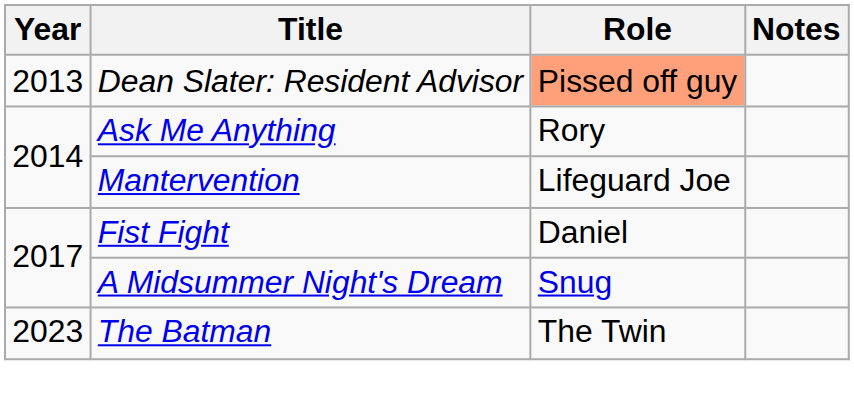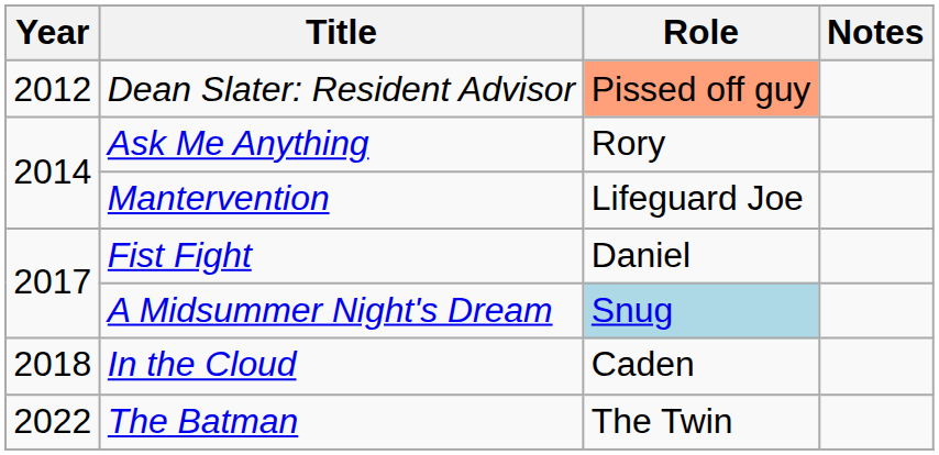Dean Slater: Resident Advisor | Year: 2013 -> 2012
A Midsummer Night's Dream | Role: no background -> lightblue background
+ row: 2018 | In the Cloud | Caden
The Batman | Year: 2023 -> 2022
